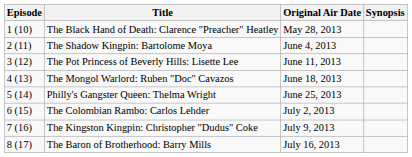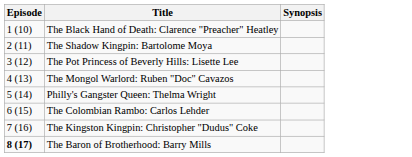- column: Original Air Date | May 28, 2013 | June 4, 2013 | June 11, 2013 | June 18, 2013 | June 25, 2013 | July 2, 2013 | July 9, 2013 | July 16, 2013
The Baron of Brotherhood: Barry Mills | Episode: normal -> bold
